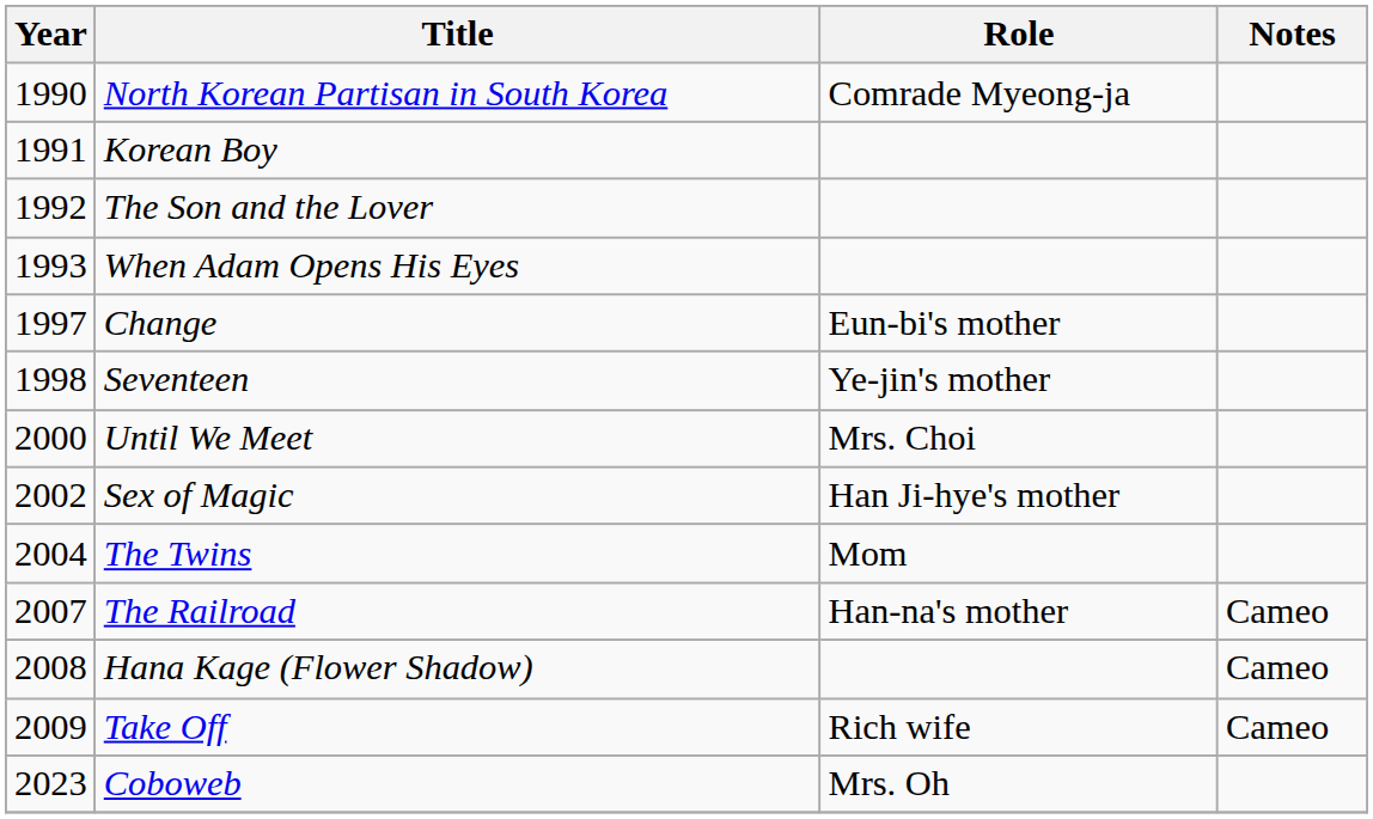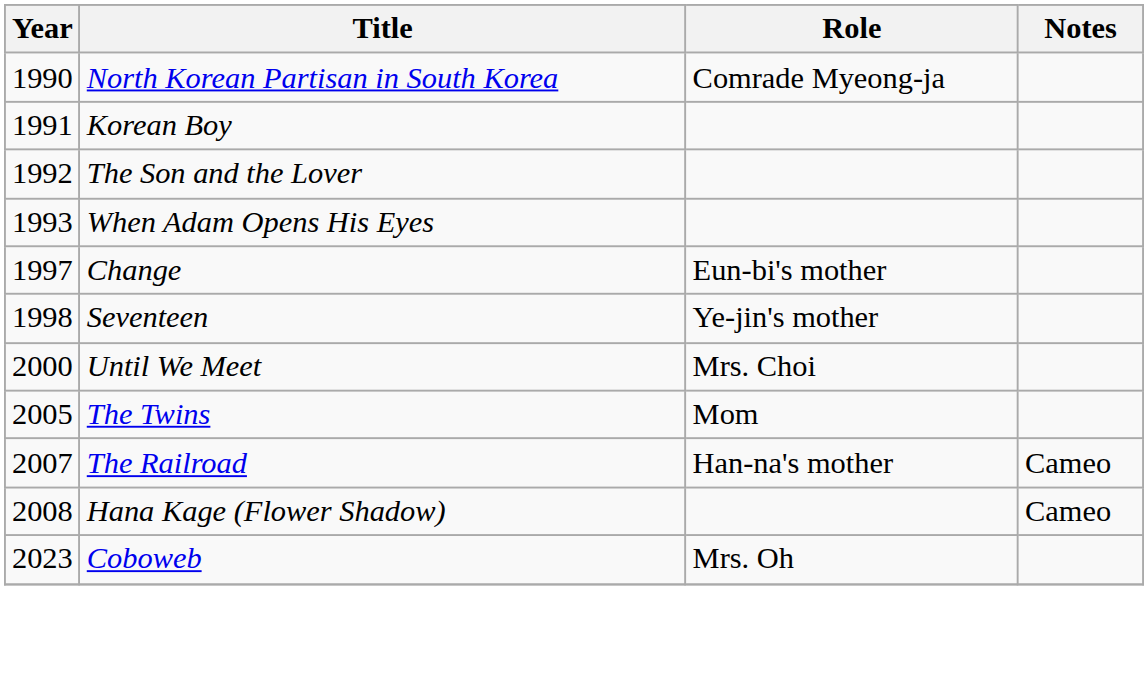- row: 2002 | Sex of Magic | Han Ji-hye's mother
The Twins | Year: 2004 -> 2005
- row: 2009 | Take Off | Rich wife | Cameo
